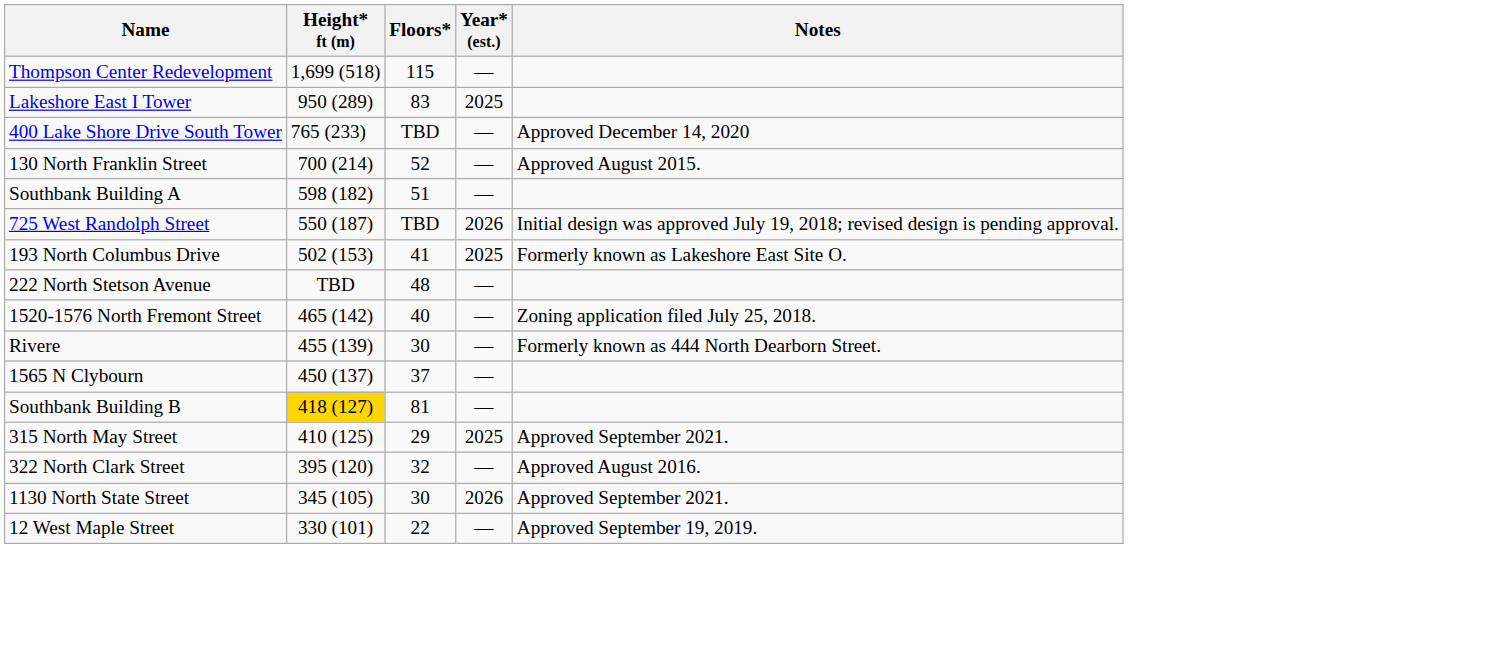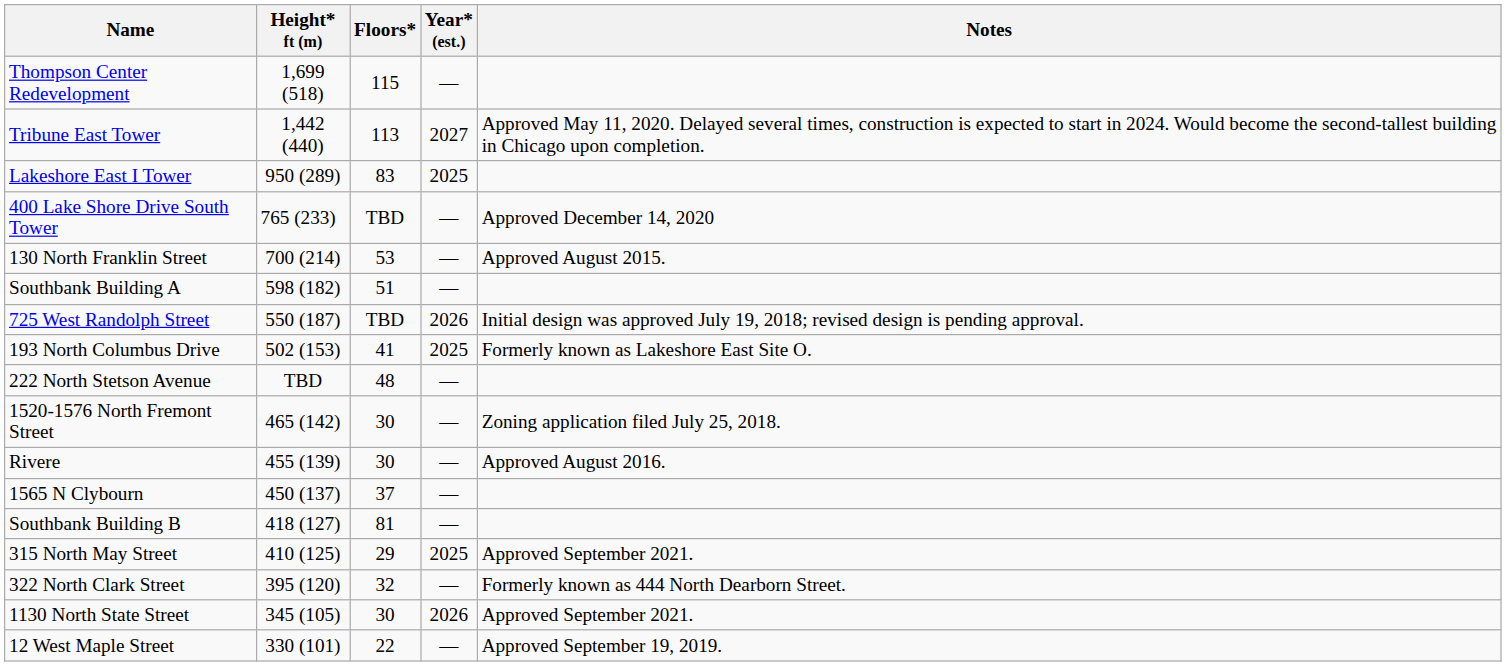+ row: Tribune East Tower | 1,442 (440) | 113 | 2027 | Approved May 11, 2020. Delayed several times, construction is expected to start in 2024. Would become the second-tallest building in Chicago upon completion.
130 North Franklin Street | Floors*: 52 -> 53
1520-1576 North Fremont Street | Floors*: 40 -> 30
Rivere | Notes: Formerly known as 444 North Dearborn Street. -> Approved August 2016.
Southbank Building B | Height* ft (m): gold background -> no background
322 North Clark Street | Notes: Approved August 2016. -> Formerly known as 444 North Dearborn Street.
